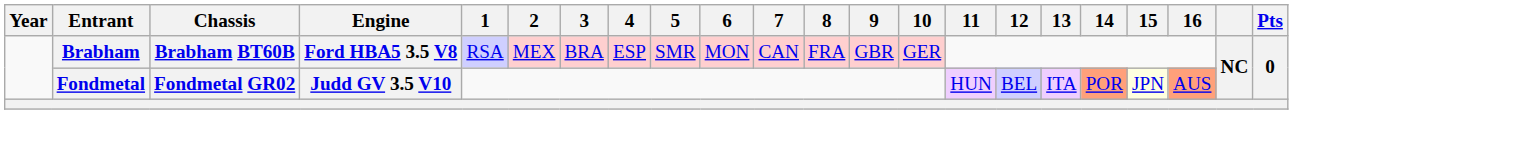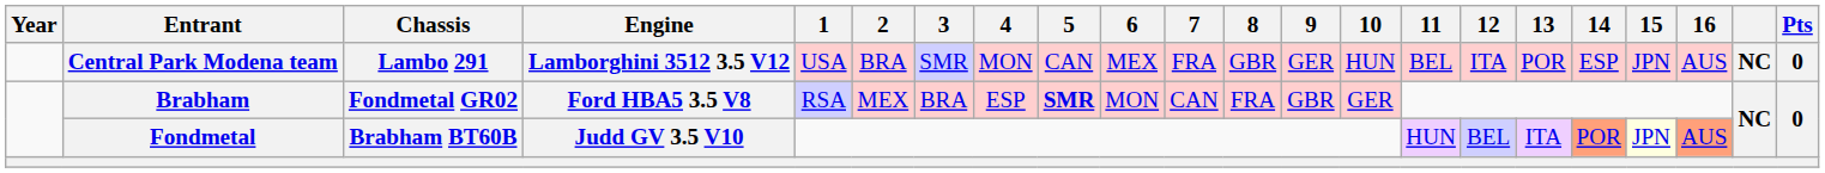+ row: Central Park Modena team | Lambo 291 | Lamborghini 3512 3.5 V12 | USA | BRA | SMR | MON | CAN | MEX | FRA | GBR | GER | HUN | BEL | ITA | POR | ESP | JPN | AUS | NC | 0
Brabham | Chassis: Brabham BT60B -> Fondmetal GR02
Brabham | 5: normal -> bold
Fondmetal | Chassis: Fondmetal GR02 -> Brabham BT60B
